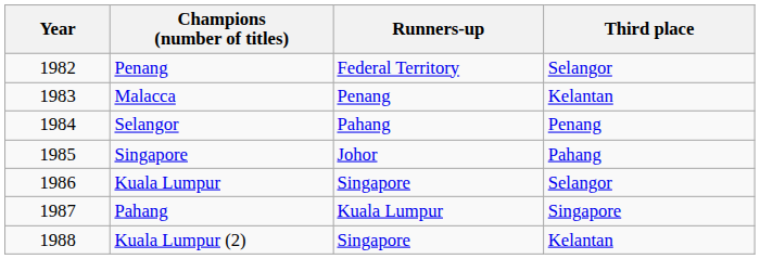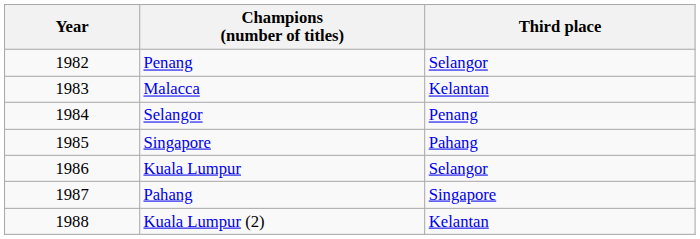- column: Runners-up | Federal Territory | Penang | Pahang | Johor | Singapore | Kuala Lumpur | Singapore
